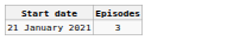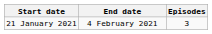+ column: End date | 4 February 2021
